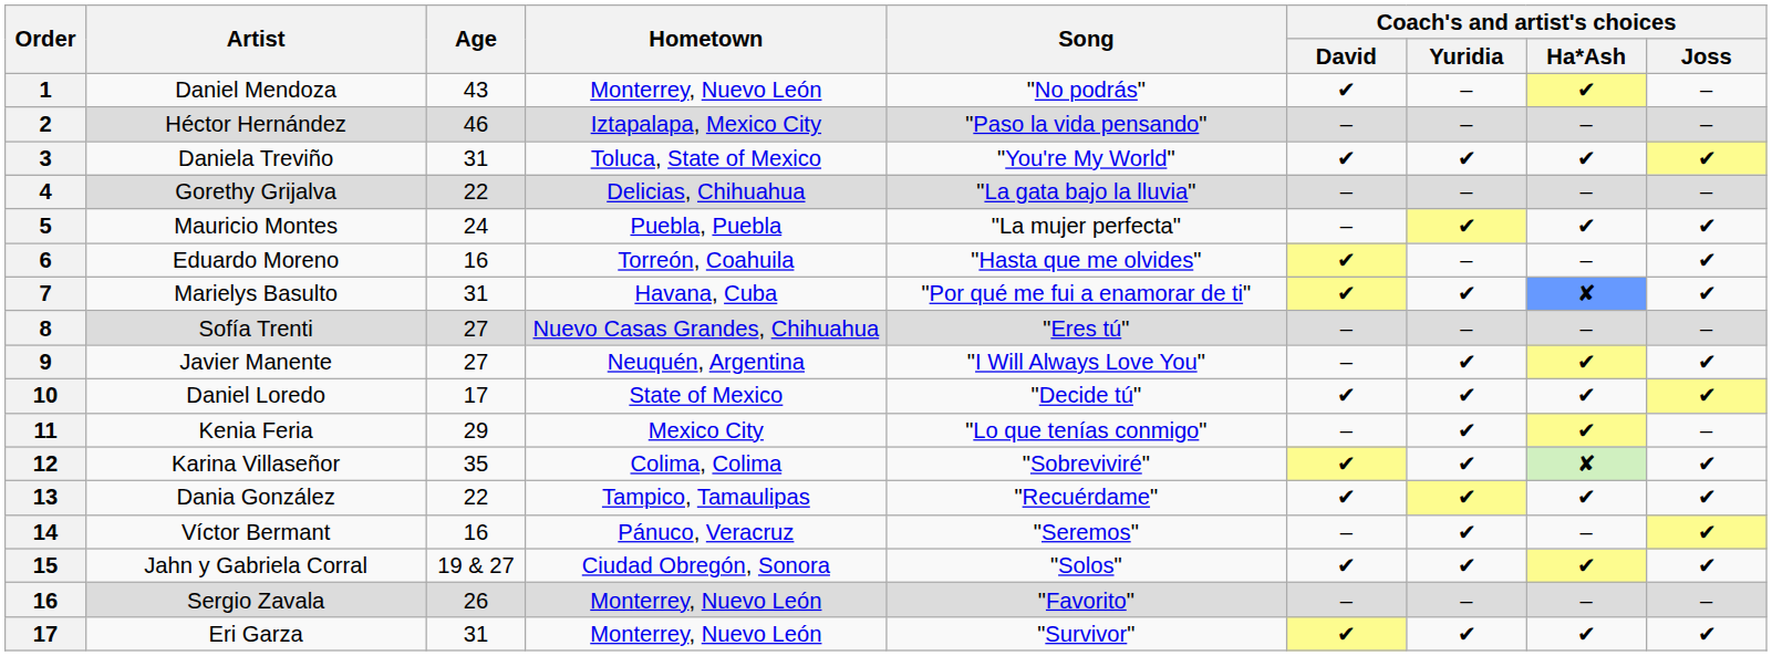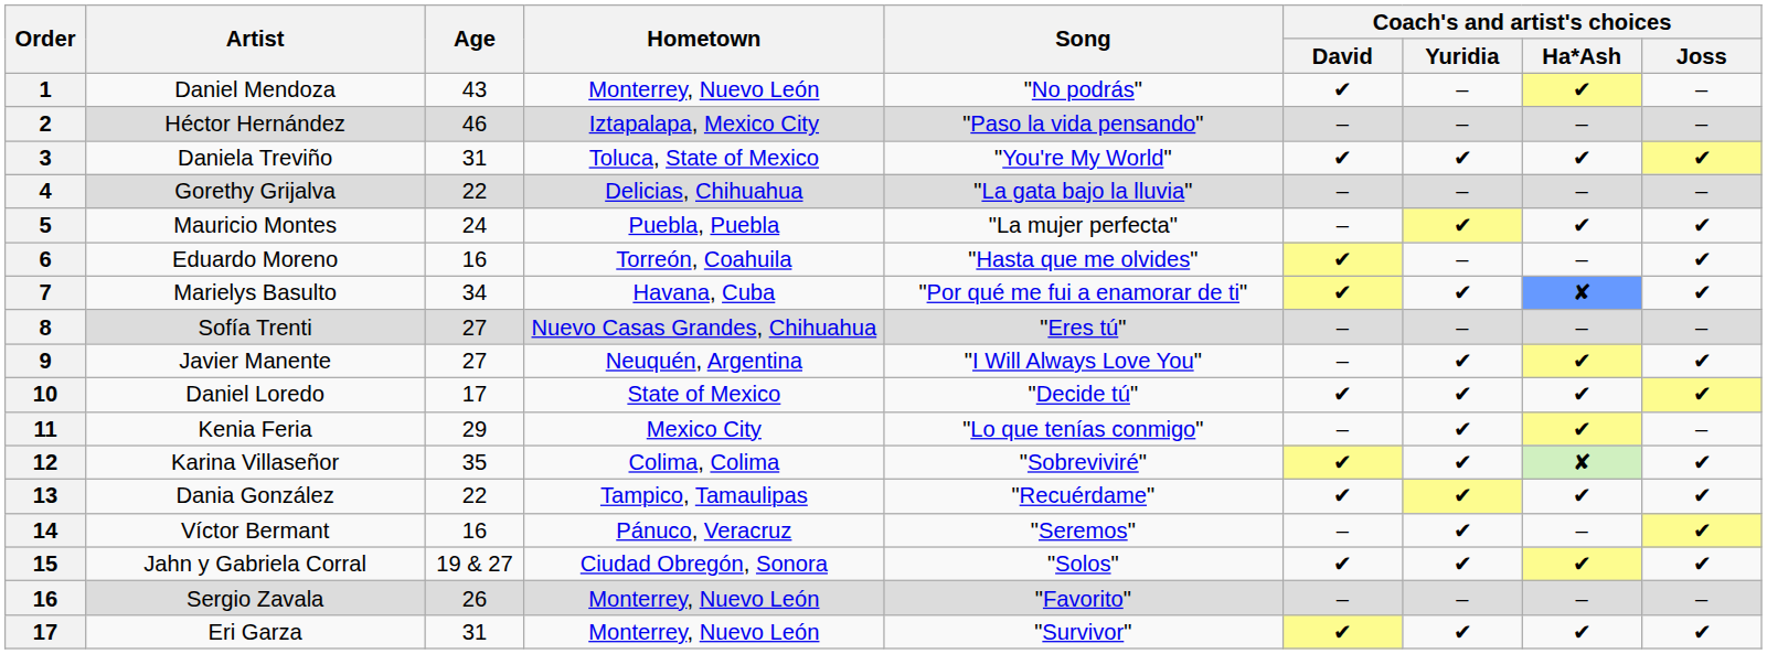Marielys Basulto | Age: 31 -> 34
